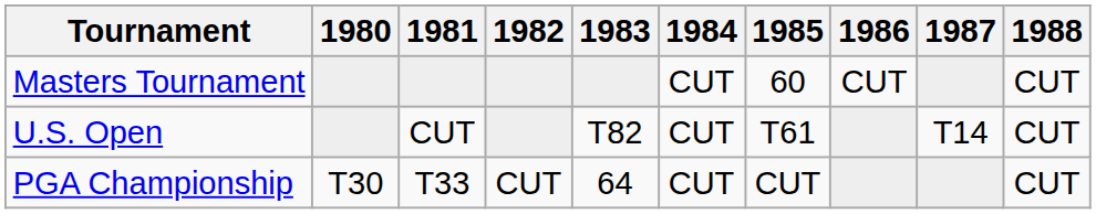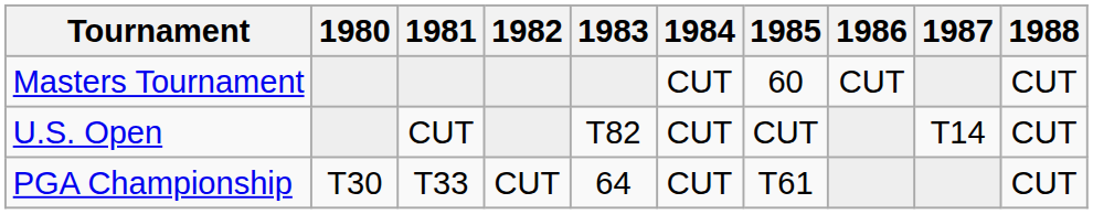U.S. Open | 1985: T61 -> CUT
PGA Championship | 1985: CUT -> T61
